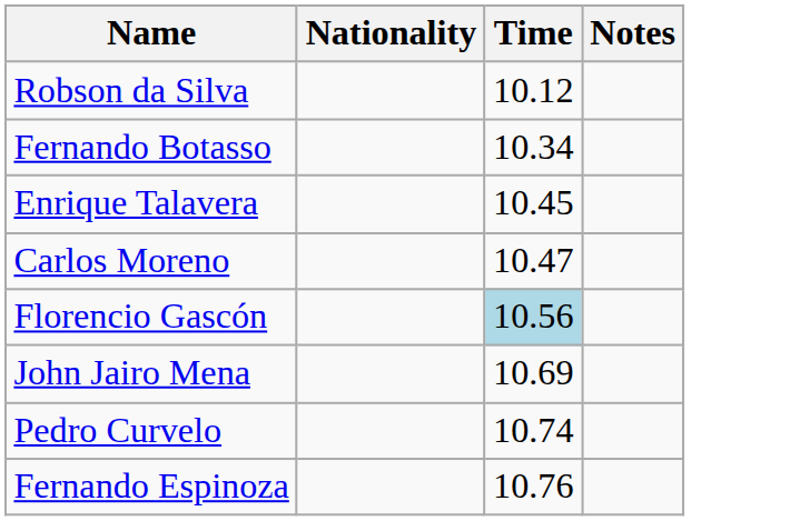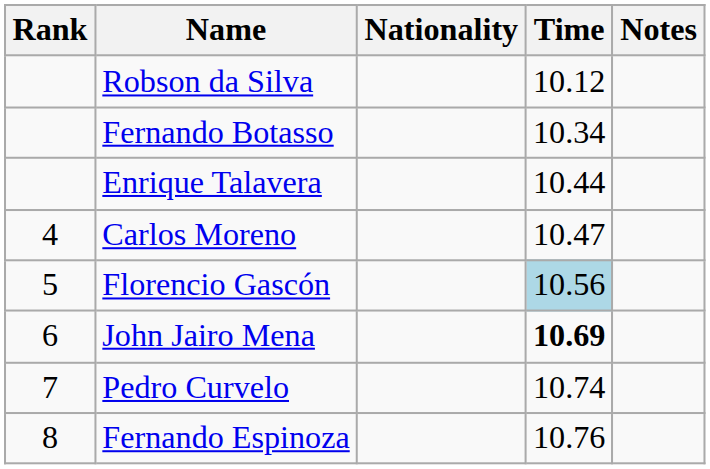+ column: Rank | 4 | 5 | 6 | 7 | 8
Enrique Talavera | Time: 10.45 -> 10.44
John Jairo Mena | Time: normal -> bold
